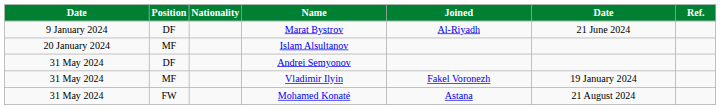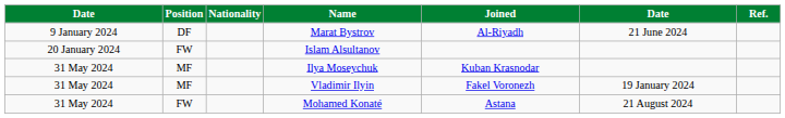Islam Alsultanov | Position: MF -> FW
- row: 31 May 2024 | DF | Andrei Semyonov
+ row: 31 May 2024 | MF | Ilya Moseychuk | Kuban Krasnodar
